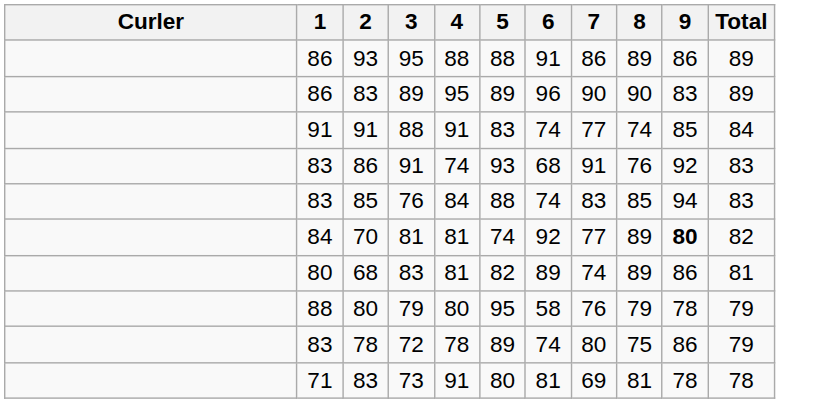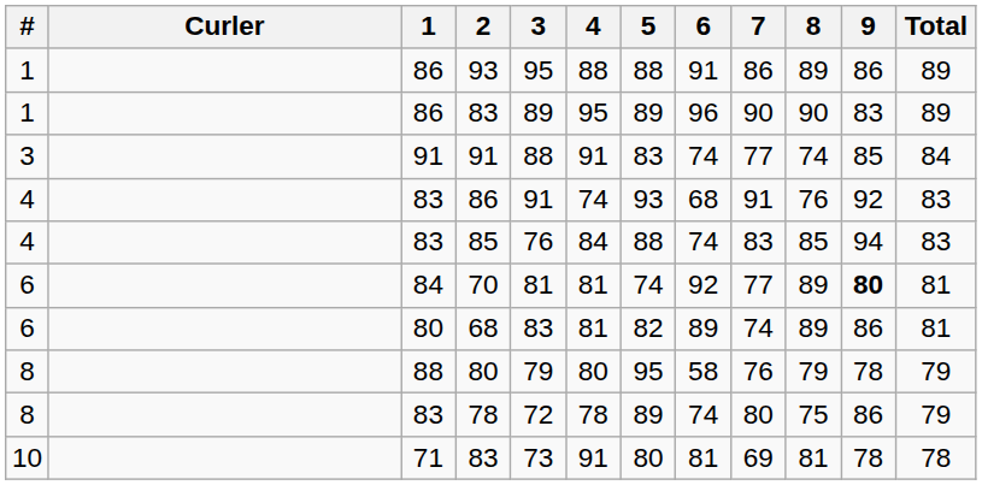+ column: # | 1 | 1 | 3 | 4 | 4 | 6 | 6 | 8 | 8 | 10
70 | Total: 82 -> 81
